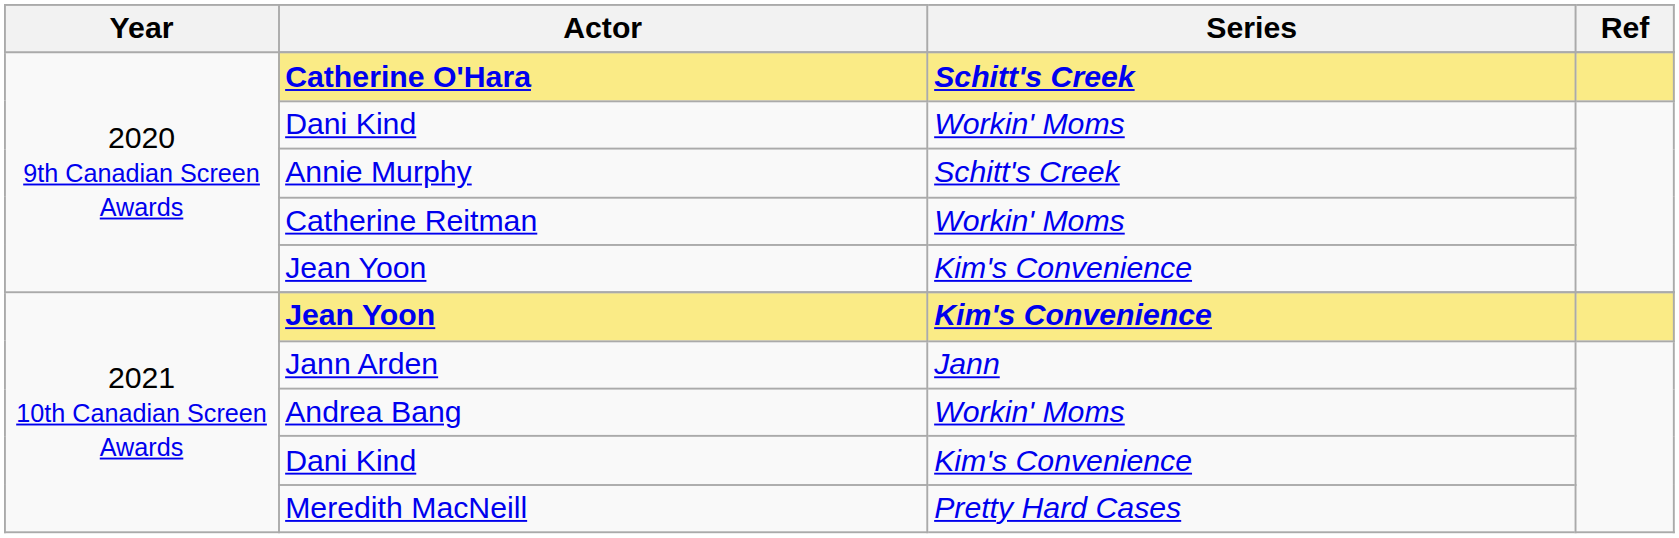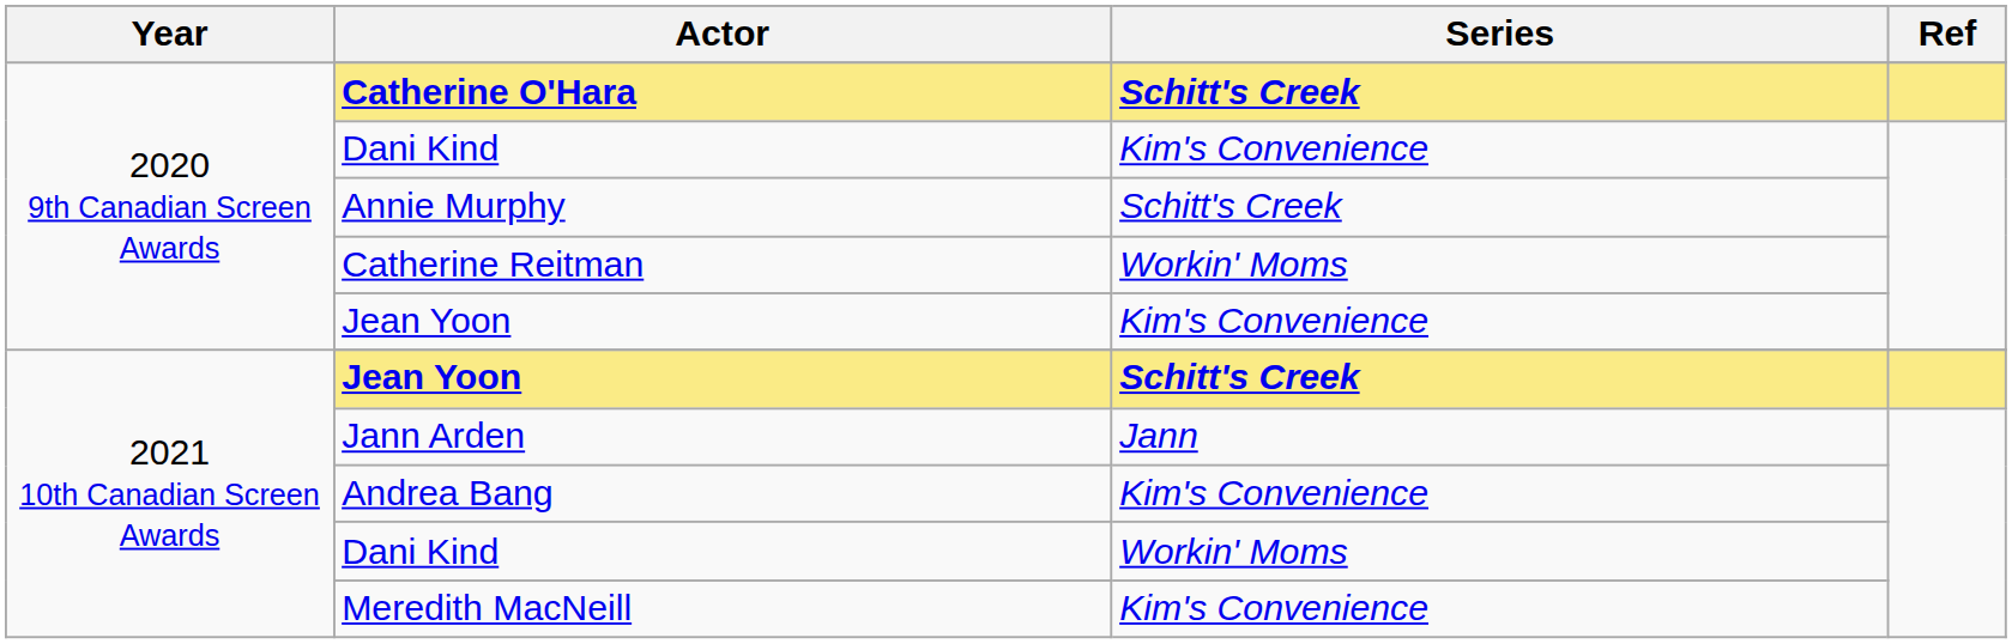2020 9th Canadian Screen Awards / Dani Kind | Series: Workin' Moms -> Kim's Convenience
2021 10th Canadian Screen Awards / Jean Yoon | Series: Kim's Convenience -> Schitt's Creek
Andrea Bang | Series: Workin' Moms -> Kim's Convenience
2021 10th Canadian Screen Awards / Dani Kind | Series: Kim's Convenience -> Workin' Moms
Meredith MacNeill | Series: Pretty Hard Cases -> Kim's Convenience
